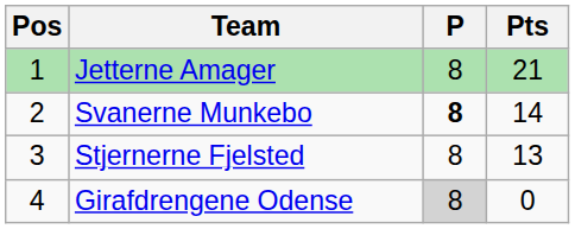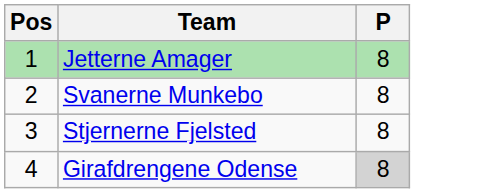- column: Pts | 21 | 14 | 13 | 0
Svanerne Munkebo | P: bold -> normal
